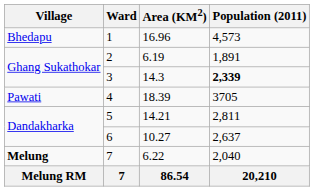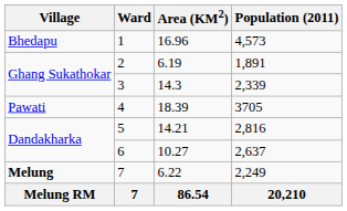3 | Population (2011): bold -> normal
5 | Population (2011): 2,811 -> 2,816
7 / 6.22 | Population (2011): 2,040 -> 2,249
